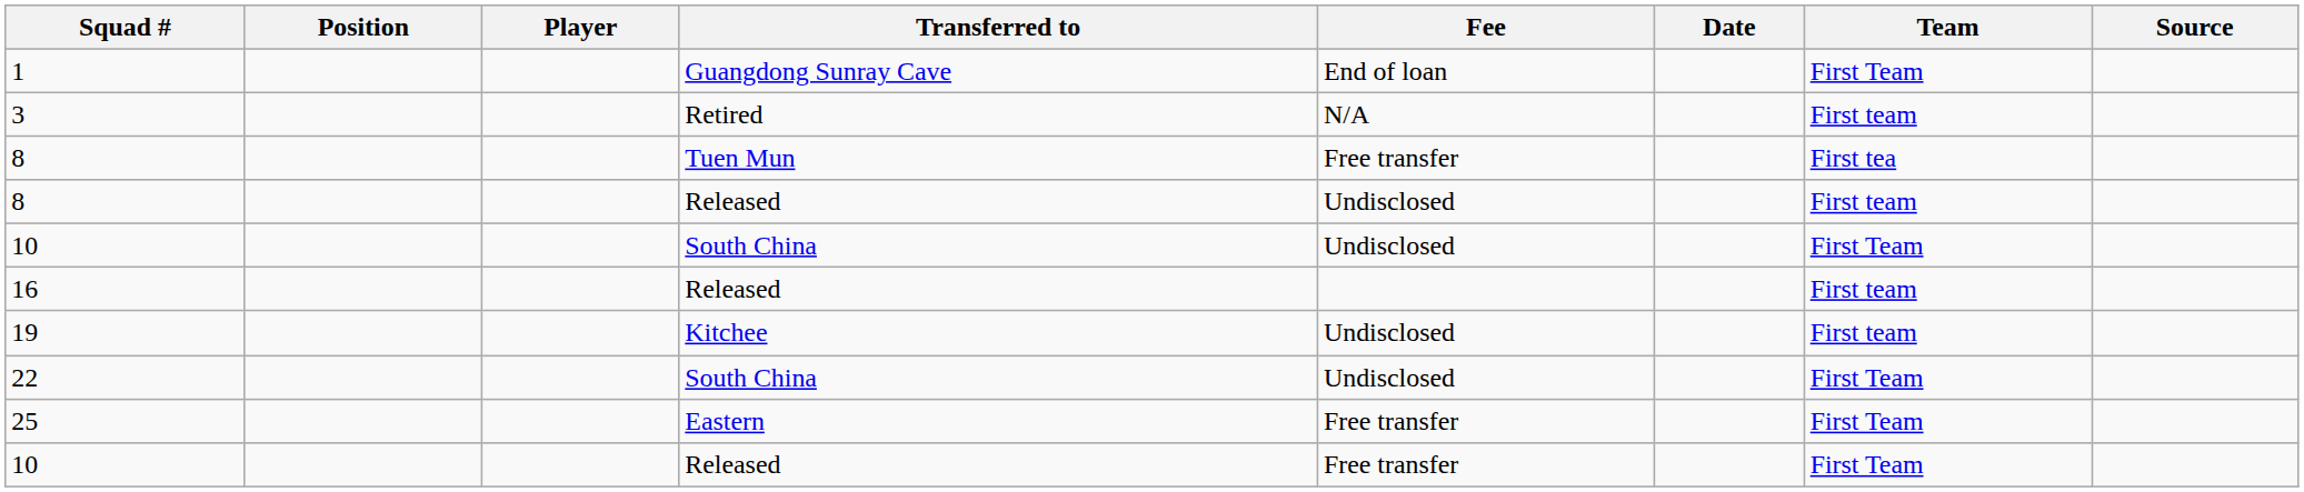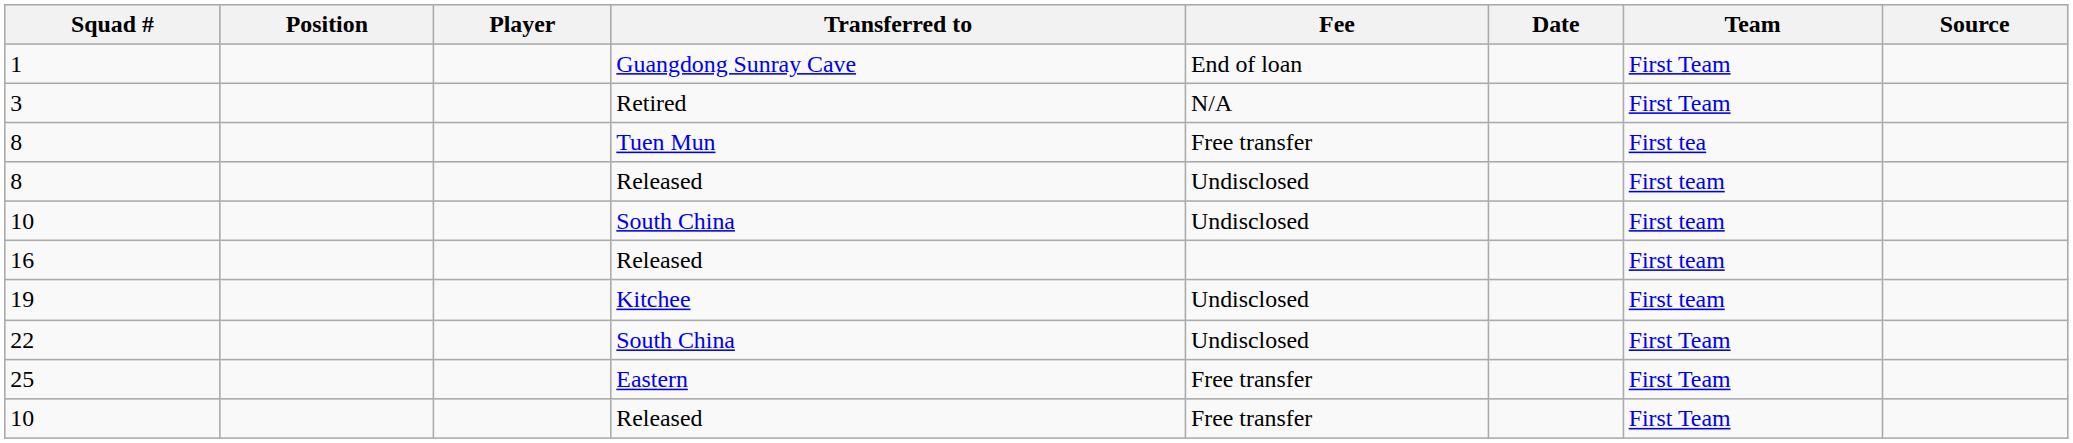3 | Team: First team -> First Team
10 / South China | Team: First Team -> First team
